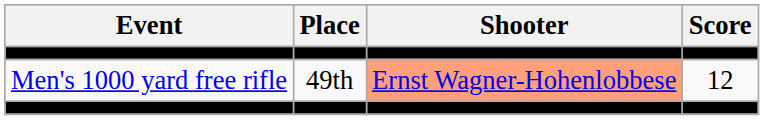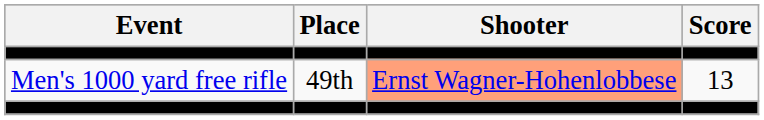Men's 1000 yard free rifle | Score: 12 -> 13
